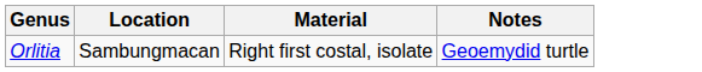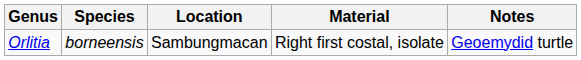+ column: Species | borneensis
